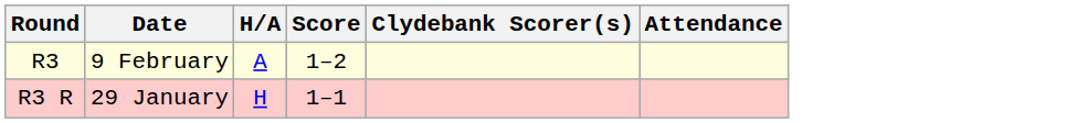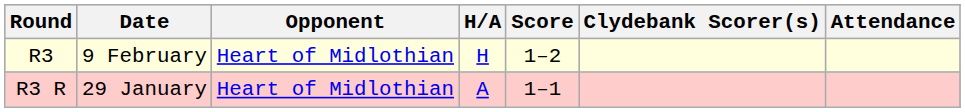+ column: Opponent | Heart of Midlothian | Heart of Midlothian
R3 | H/A: A -> H
R3 R | H/A: H -> A
